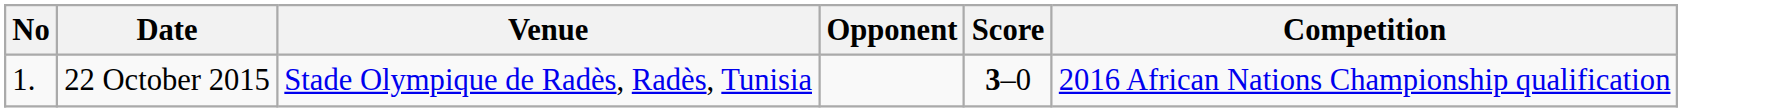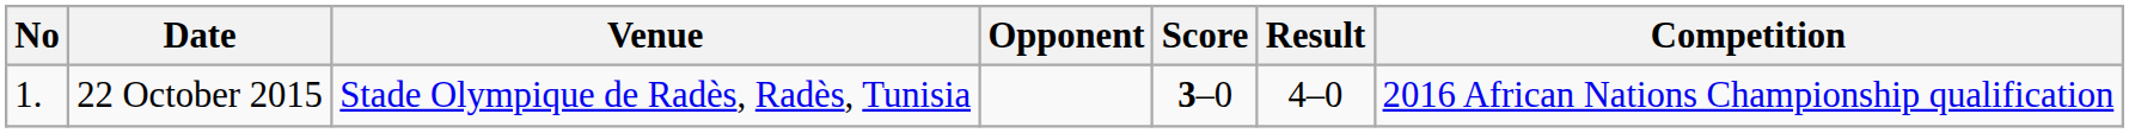+ column: Result | 4–0
